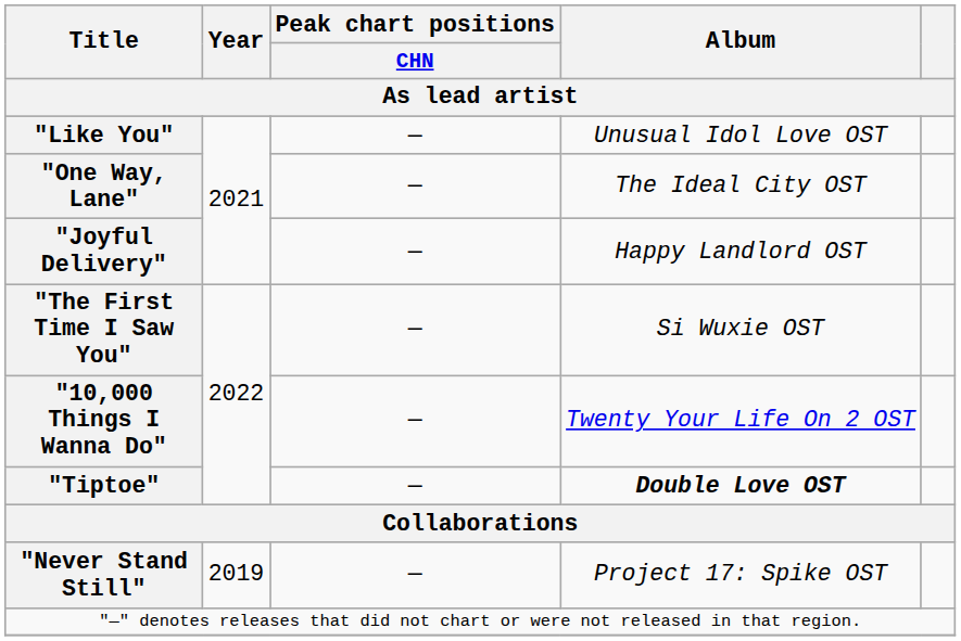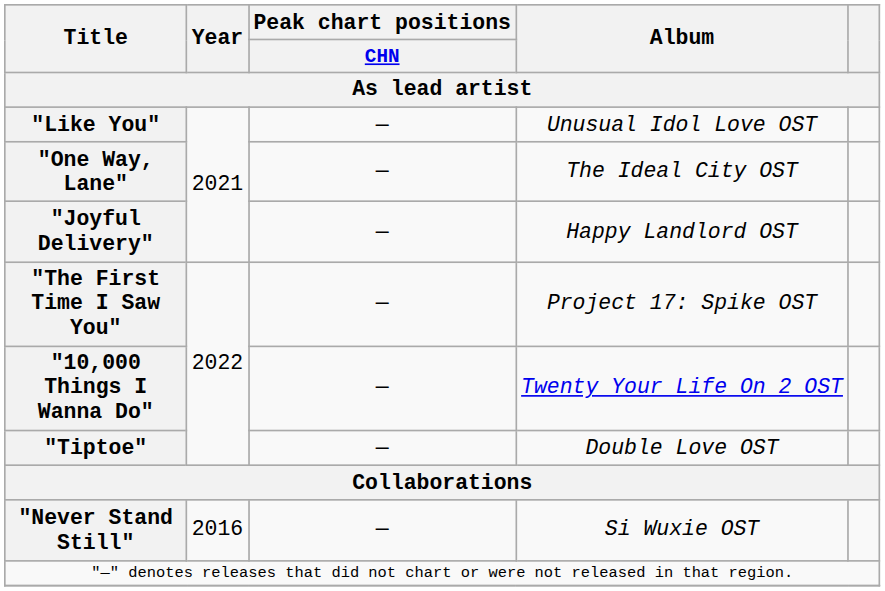"The First Time I Saw You" | Album: Si Wuxie OST -> Project 17: Spike OST
"Tiptoe" | Album: bold -> normal
"Never Stand Still" | Year: 2019 -> 2016
"Never Stand Still" | Album: Project 17: Spike OST -> Si Wuxie OST
